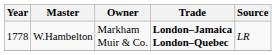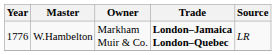W.Hambelton | Year: 1778 -> 1776
